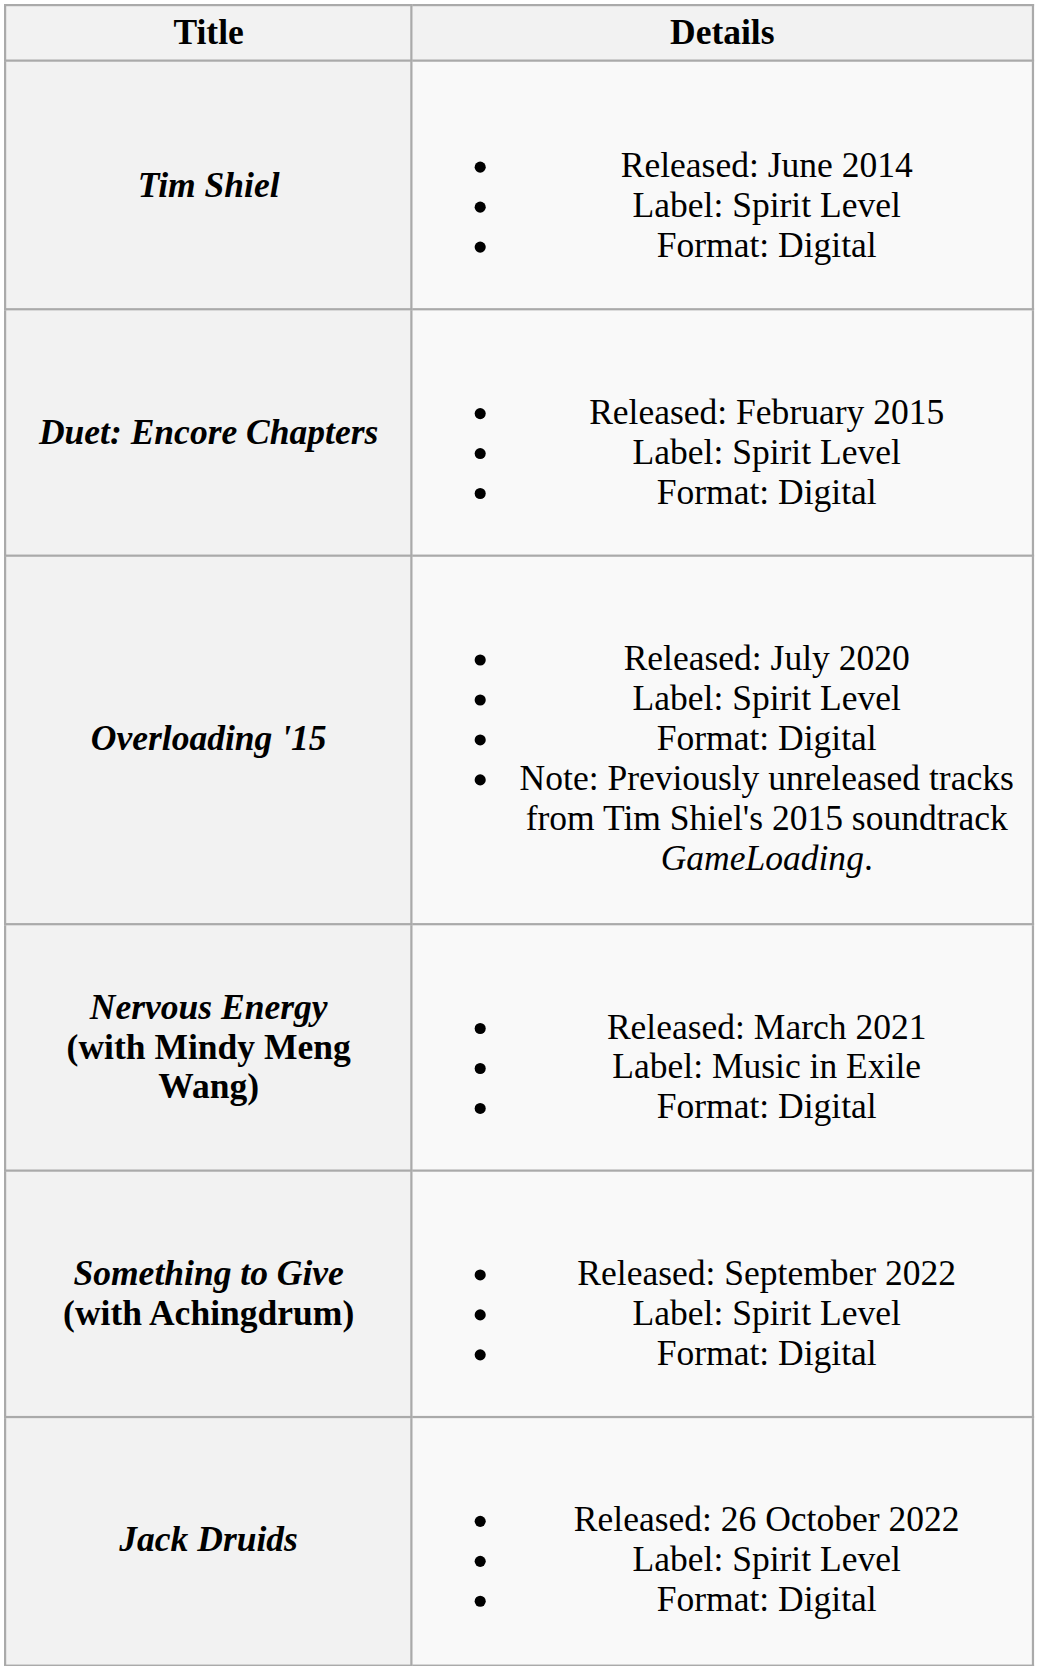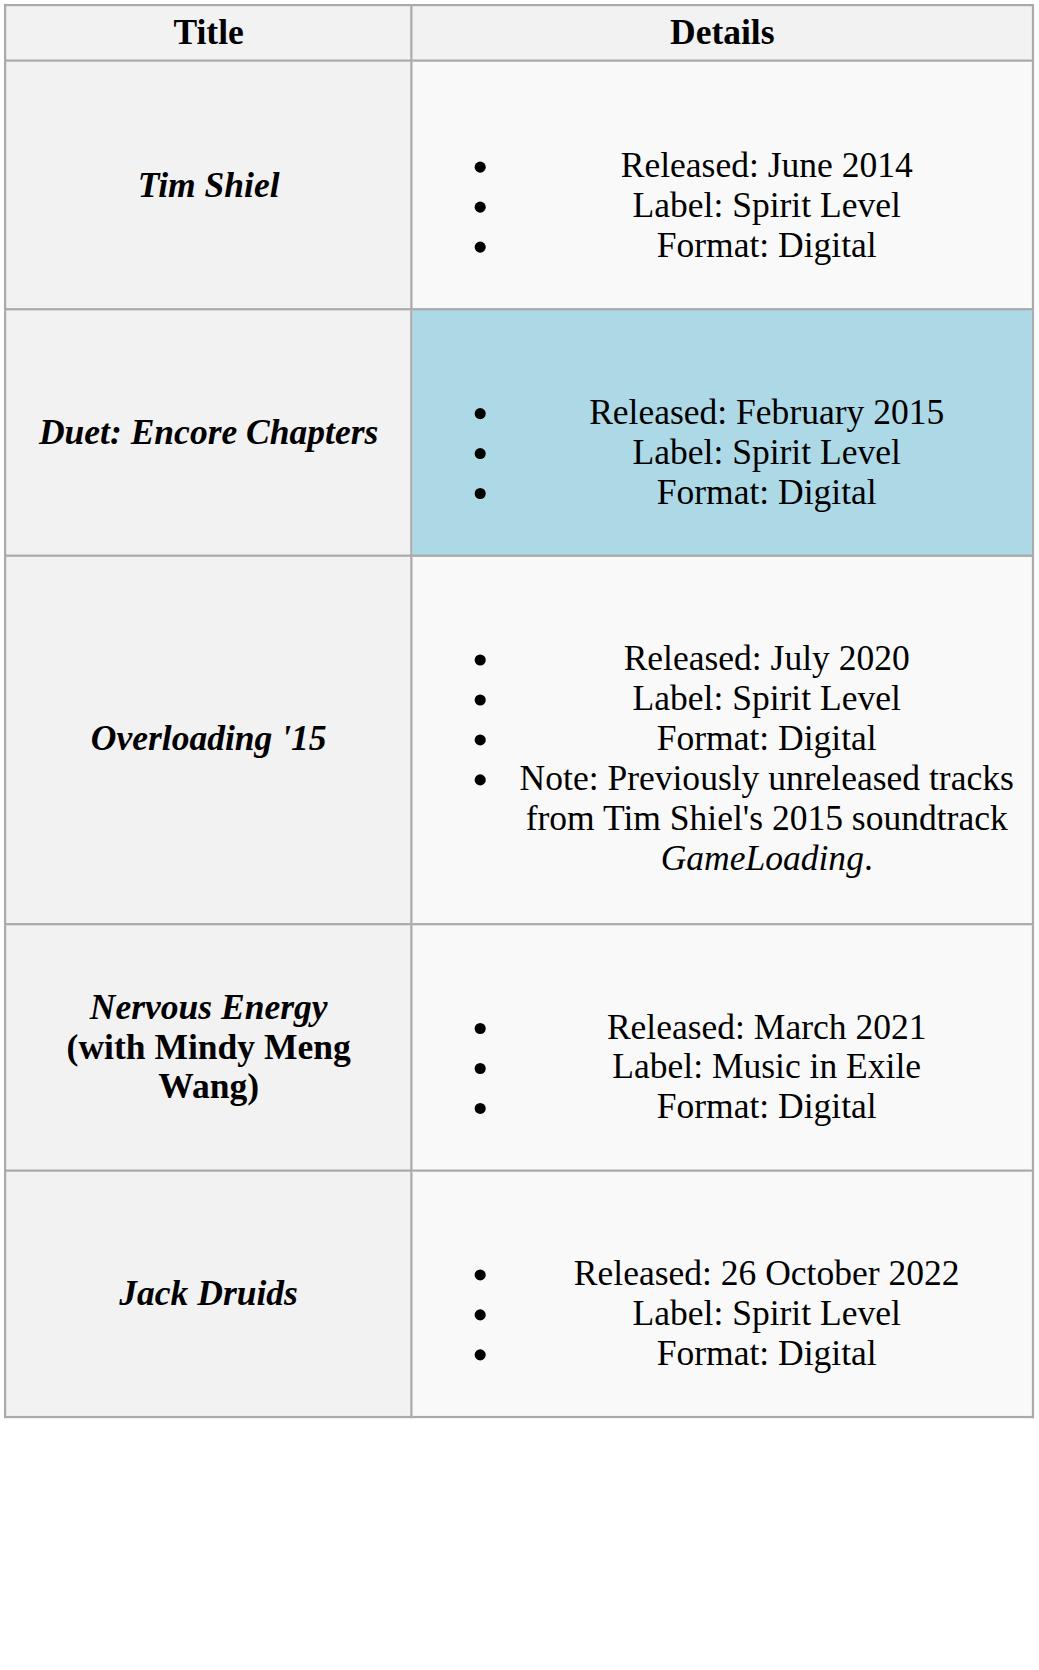Duet: Encore Chapters | Details: no background -> lightblue background
- row: Something to Give (with Achingdrum) | Released: September 2022 Label: Spirit Level Format: Digital
